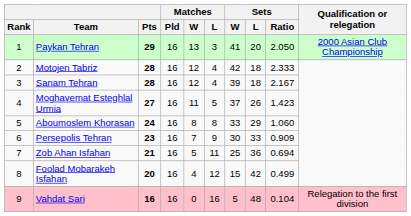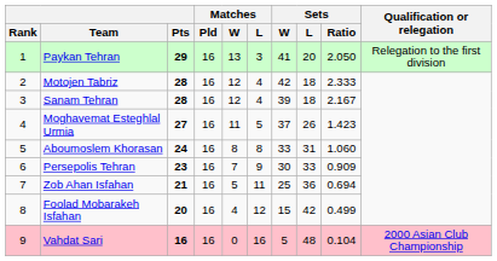Paykan Tehran | Qualification or relegation: 2000 Asian Club Championship -> Relegation to the first division
Aboumoslem Khorasan | Sets / L: 29 -> 31
Vahdat Sari | Qualification or relegation: Relegation to the first division -> 2000 Asian Club Championship
